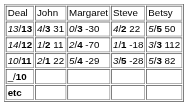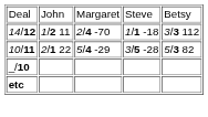- row: 13/13 | 4/3 31 | 0/3 -30 | 4/2 22 | 5/5 50
